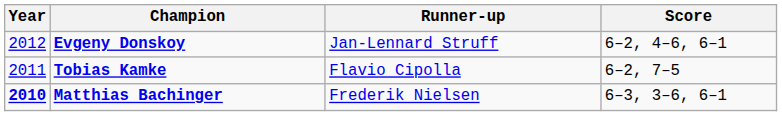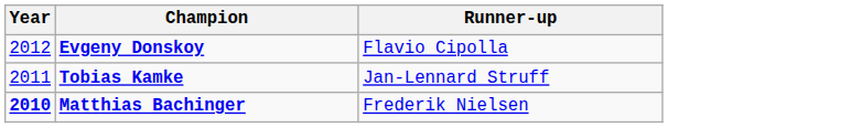- column: Score | 6–2, 4–6, 6–1 | 6–2, 7–5 | 6–3, 3–6, 6–1
Evgeny Donskoy | Runner-up: Jan-Lennard Struff -> Flavio Cipolla
Tobias Kamke | Runner-up: Flavio Cipolla -> Jan-Lennard Struff
